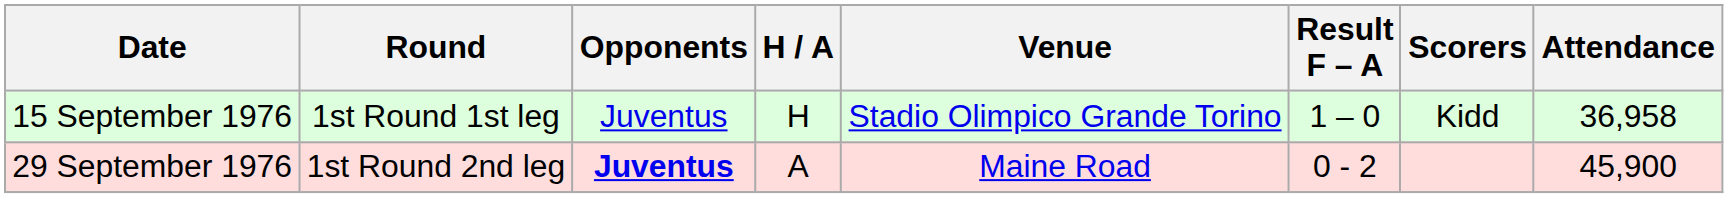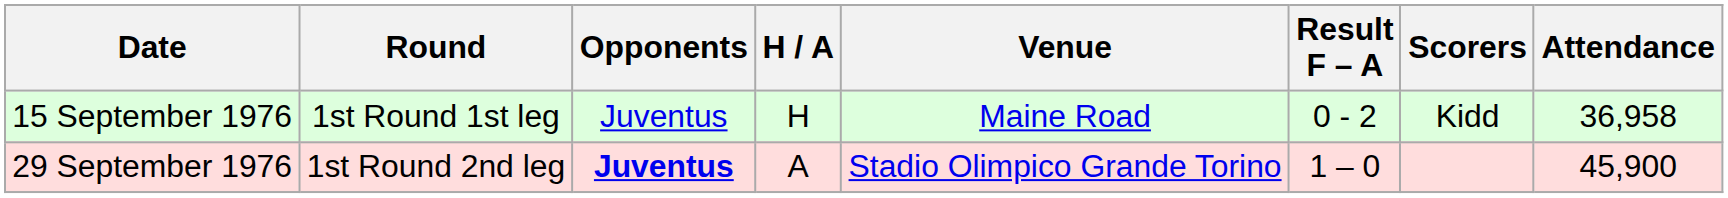15 September 1976 | Venue: Stadio Olimpico Grande Torino -> Maine Road
15 September 1976 | Result F – A: 1 – 0 -> 0 - 2
29 September 1976 | Venue: Maine Road -> Stadio Olimpico Grande Torino
29 September 1976 | Result F – A: 0 - 2 -> 1 – 0
